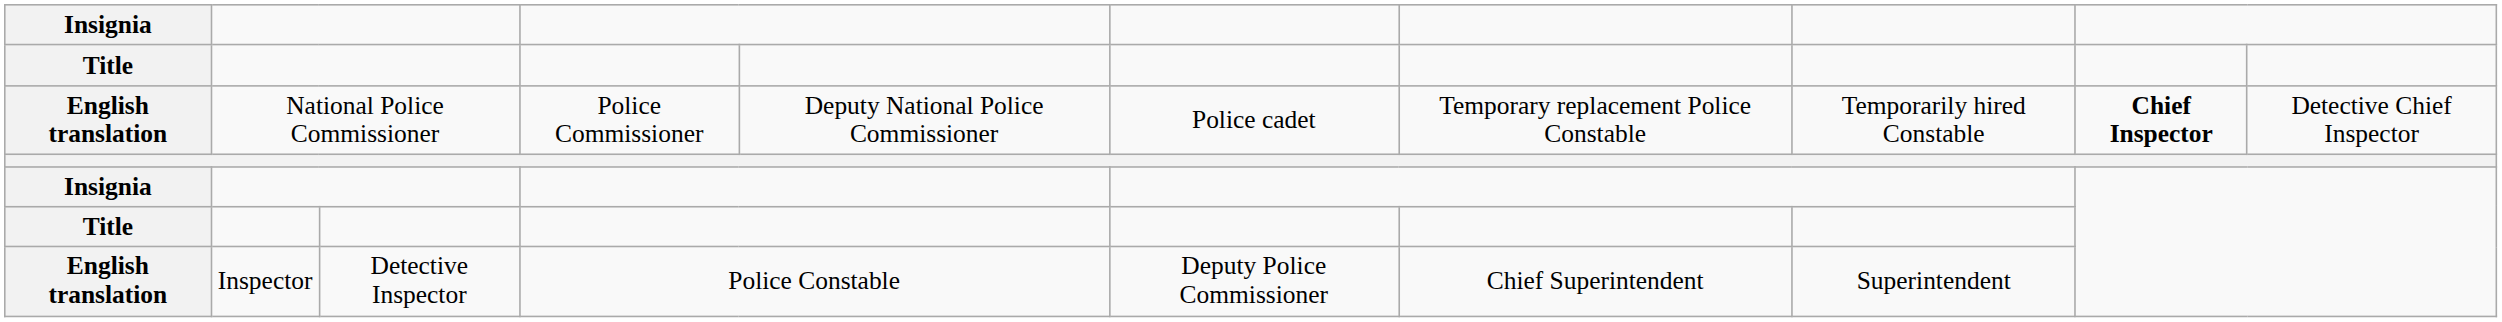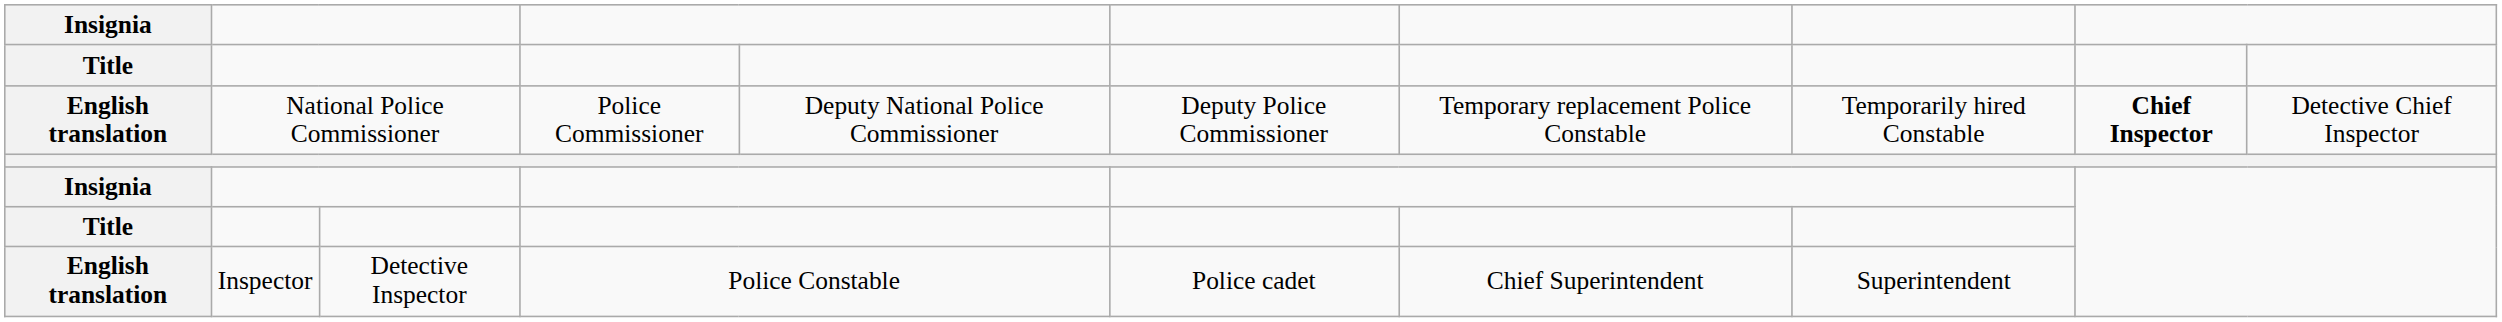English translation / National Police Commissioner | column 6: Police cadet -> Deputy Police Commissioner
English translation / Inspector | column 6: Deputy Police Commissioner -> Police cadet
